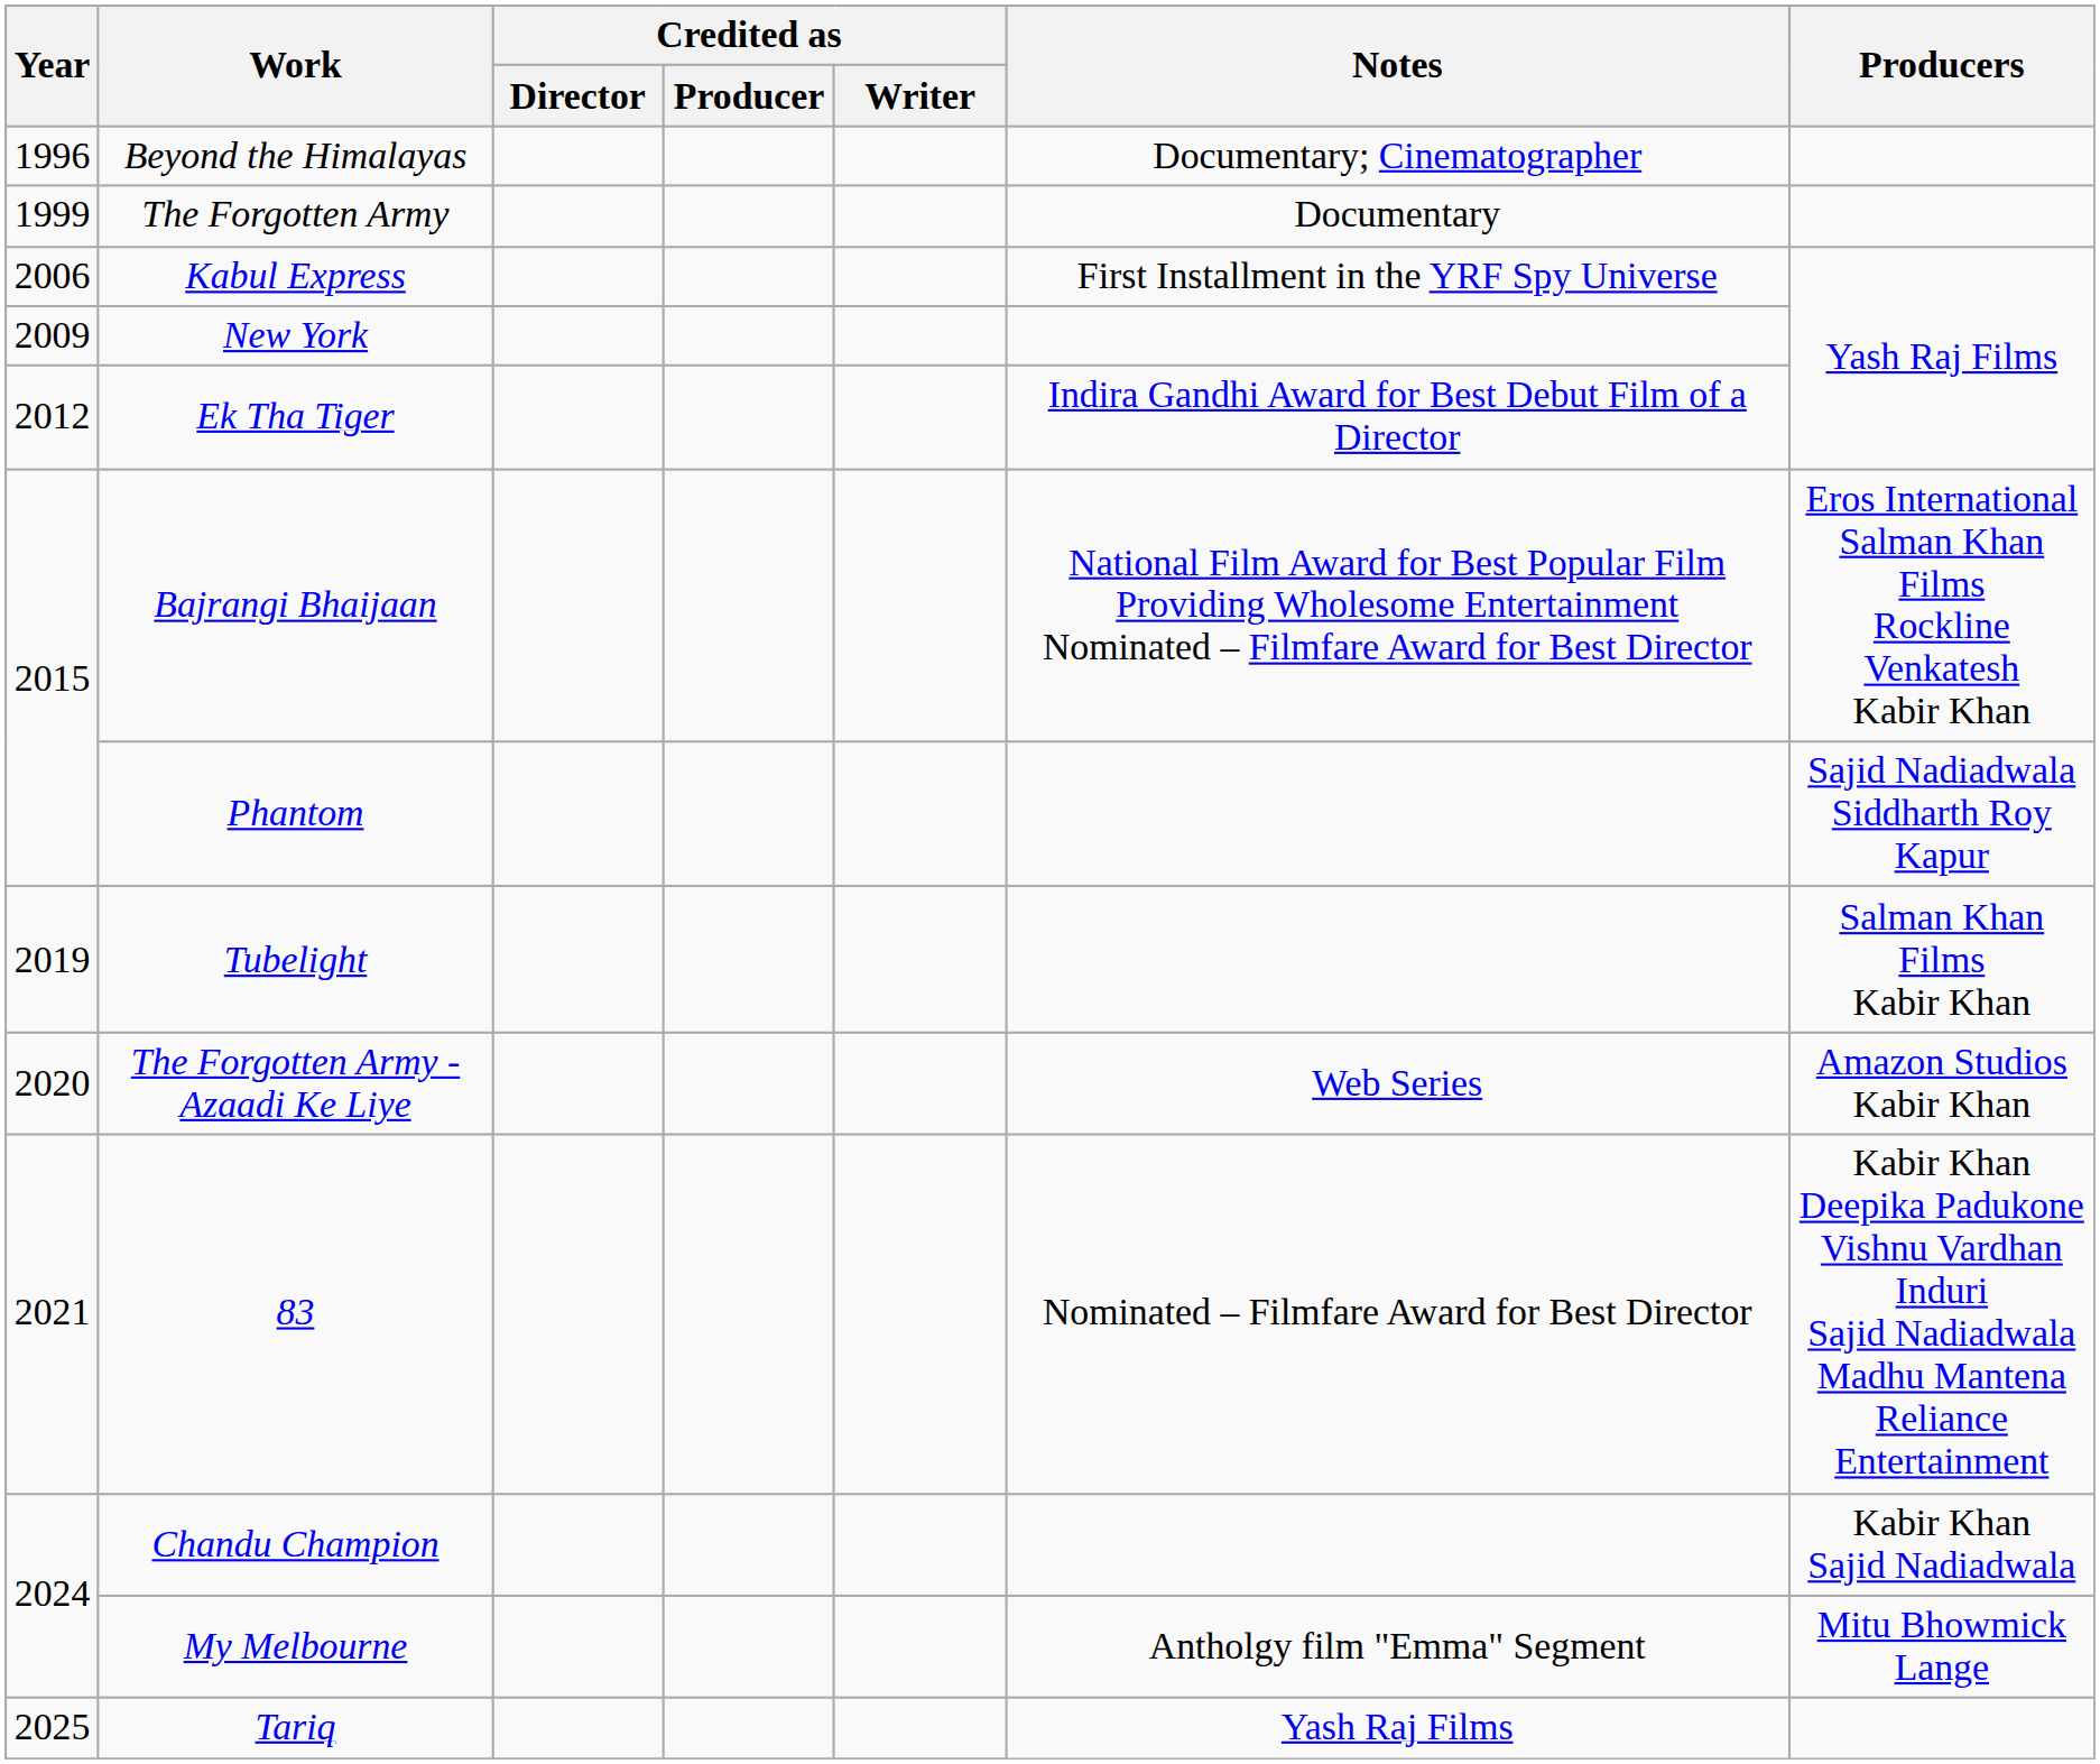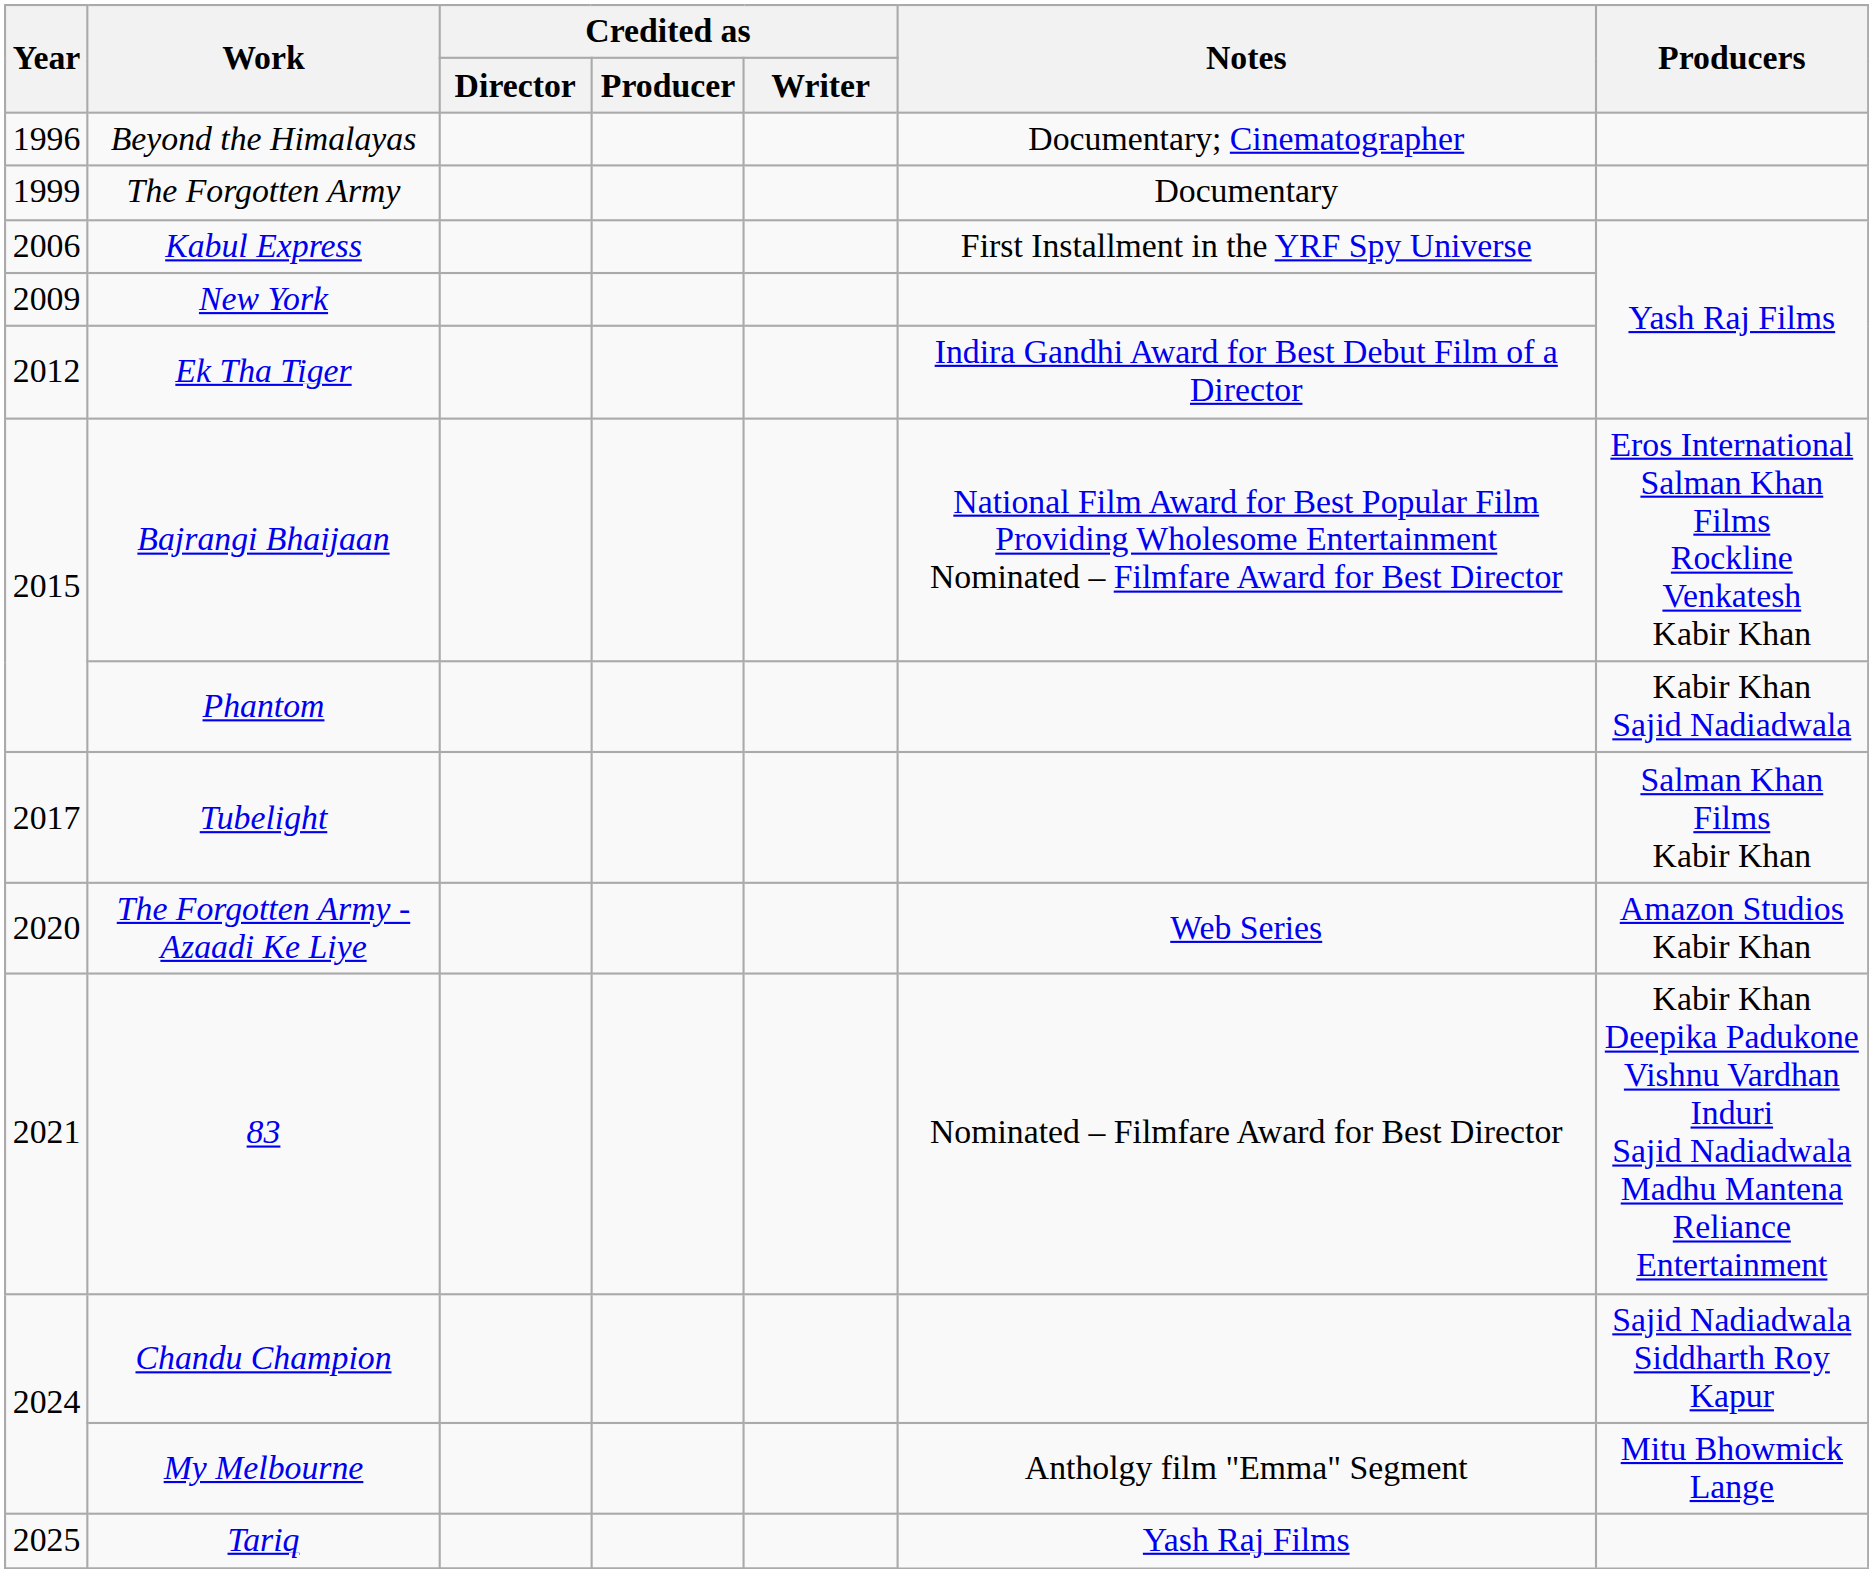Phantom | Producers: Sajid Nadiadwala Siddharth Roy Kapur -> Kabir Khan Sajid Nadiadwala
Tubelight | Year: 2019 -> 2017
Chandu Champion | Producers: Kabir Khan Sajid Nadiadwala -> Sajid Nadiadwala Siddharth Roy Kapur
